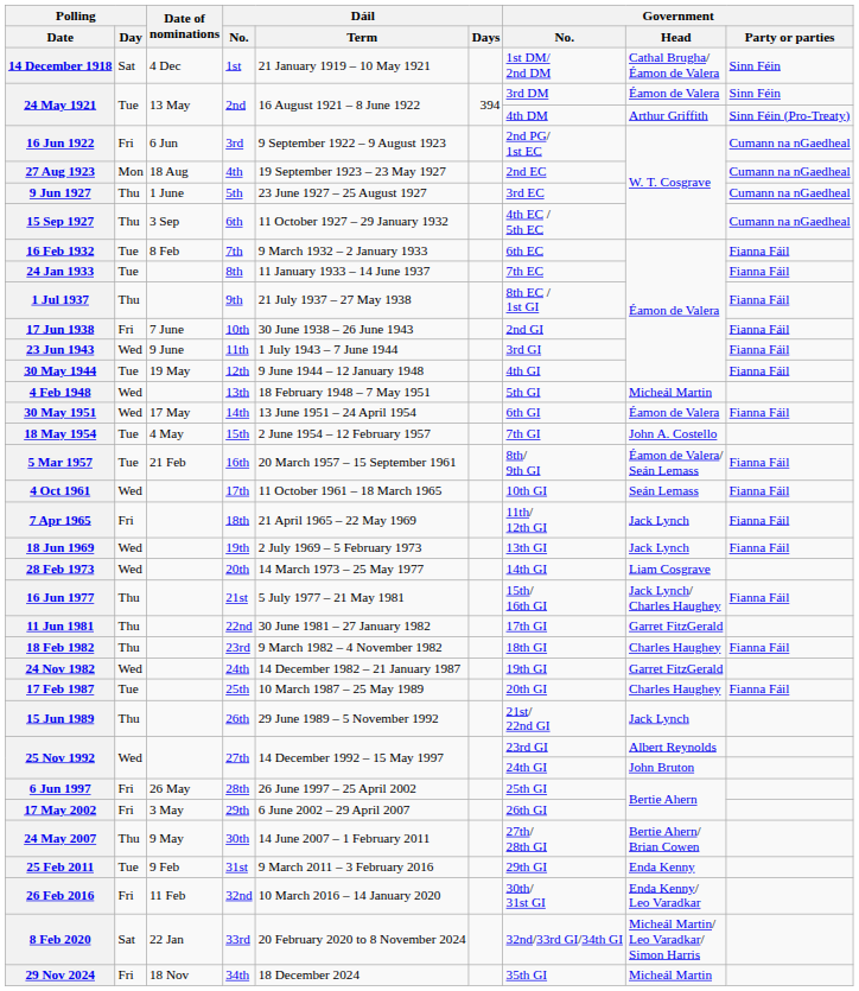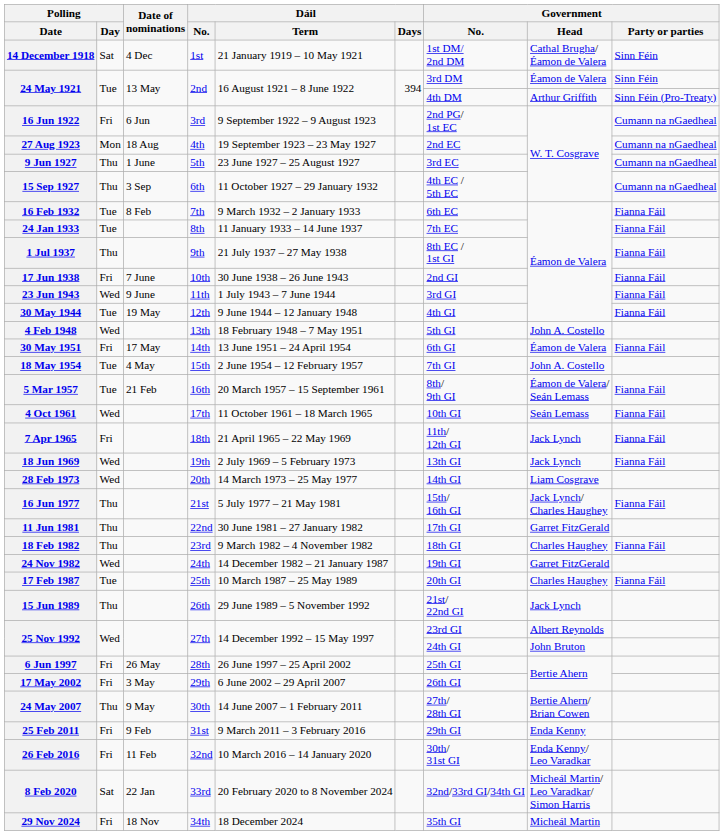4 Feb 1948 | Government / Head: Micheál Martin -> John A. Costello
30 May 1951 | Polling / Day: Wed -> Fri
25 Feb 2011 | Polling / Day: Tue -> Fri
